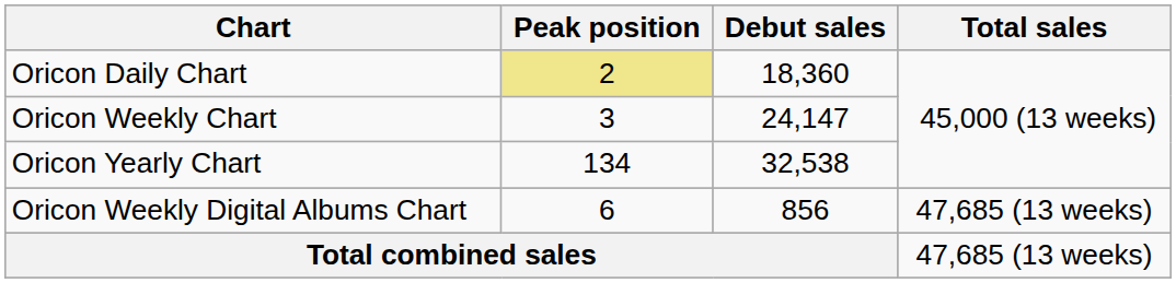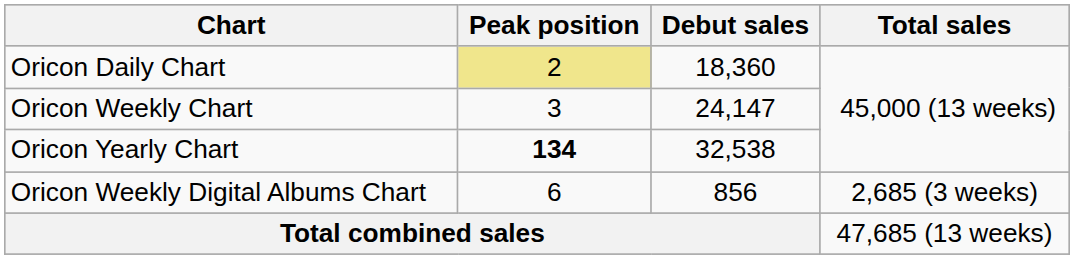Oricon Yearly Chart | Peak position: normal -> bold
Oricon Weekly Digital Albums Chart | Total sales: 47,685 (13 weeks) -> 2,685 (3 weeks)
